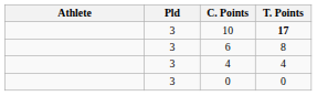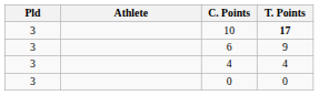columns swapped: Athlete <-> Pld
6 | T. Points: 8 -> 9
